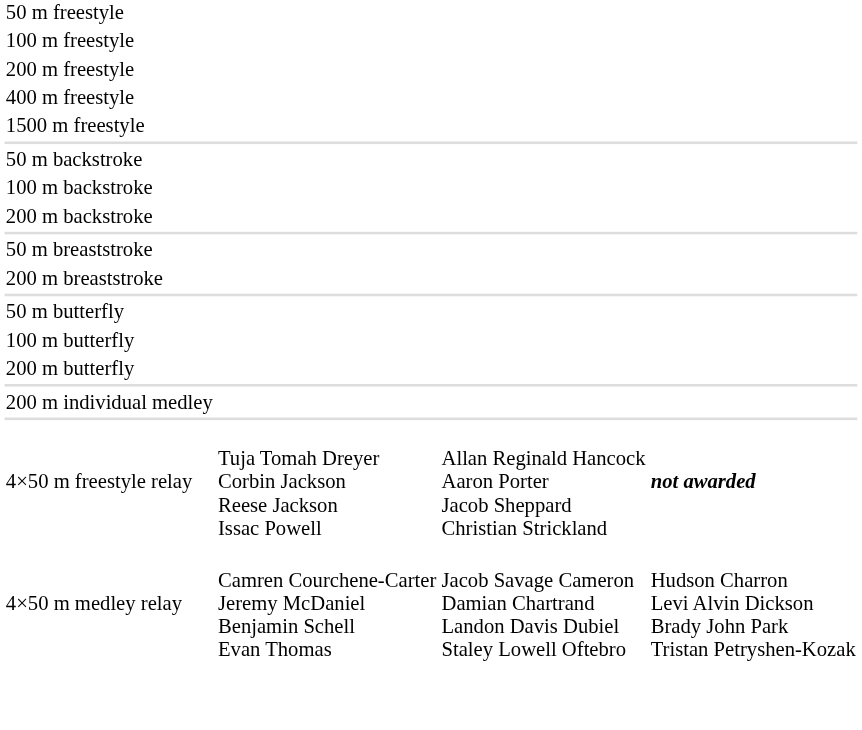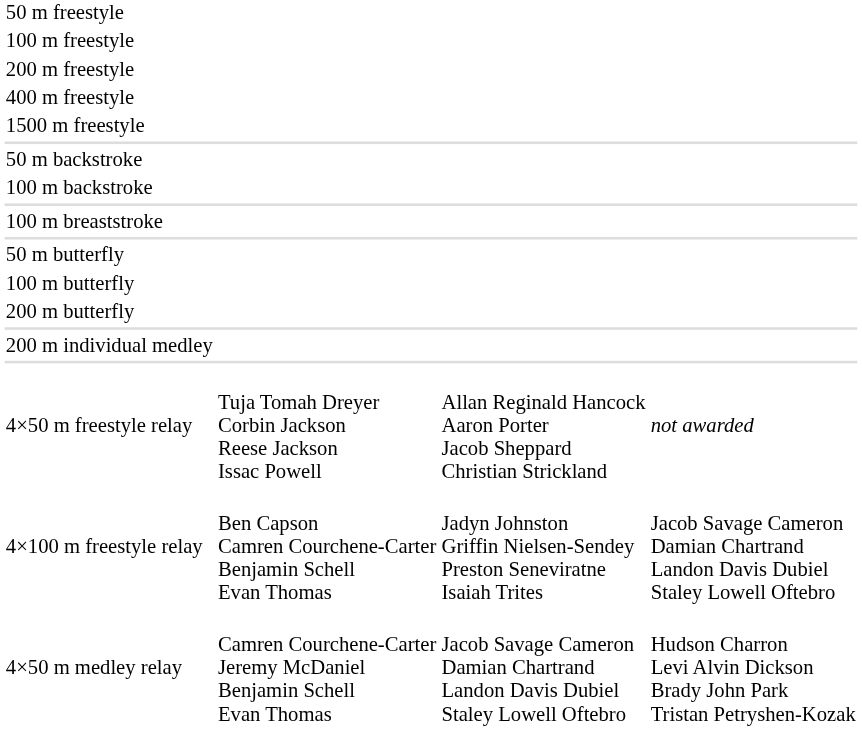- row: 200 m backstroke
- row: 50 m breaststroke
+ row: 100 m breaststroke
- row: 200 m breaststroke
4×50 m freestyle relay | column 4: bold -> normal
+ row: 4×100 m freestyle relay | Ben Capson Camren Courchene-Carter Benjamin Schell Evan Thomas | Jadyn Johnston Griffin Nielsen-Sendey Preston Seneviratne Isaiah Trites | Jacob Savage Cameron Damian Chartrand Landon Davis Dubiel Staley Lowell Oftebro
